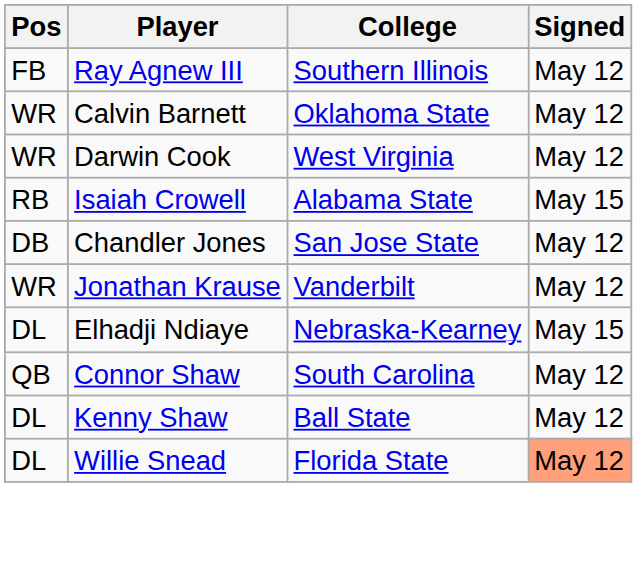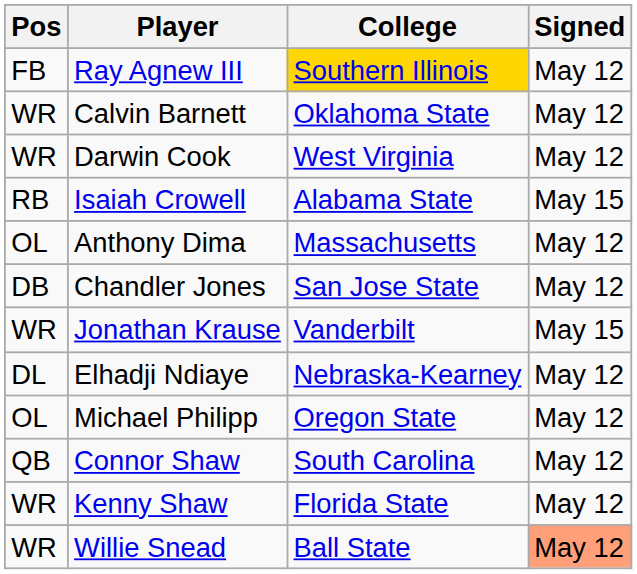Ray Agnew III | College: no background -> gold background
+ row: OL | Anthony Dima | Massachusetts | May 12
Jonathan Krause | Signed: May 12 -> May 15
Elhadji Ndiaye | Signed: May 15 -> May 12
+ row: OL | Michael Philipp | Oregon State | May 12
Kenny Shaw | Pos: DL -> WR
Kenny Shaw | College: Ball State -> Florida State
Willie Snead | Pos: DL -> WR
Willie Snead | College: Florida State -> Ball State
